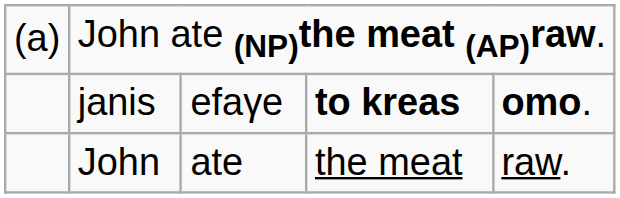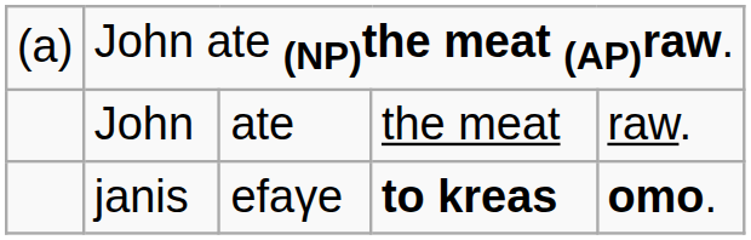rows swapped: janis <-> John
